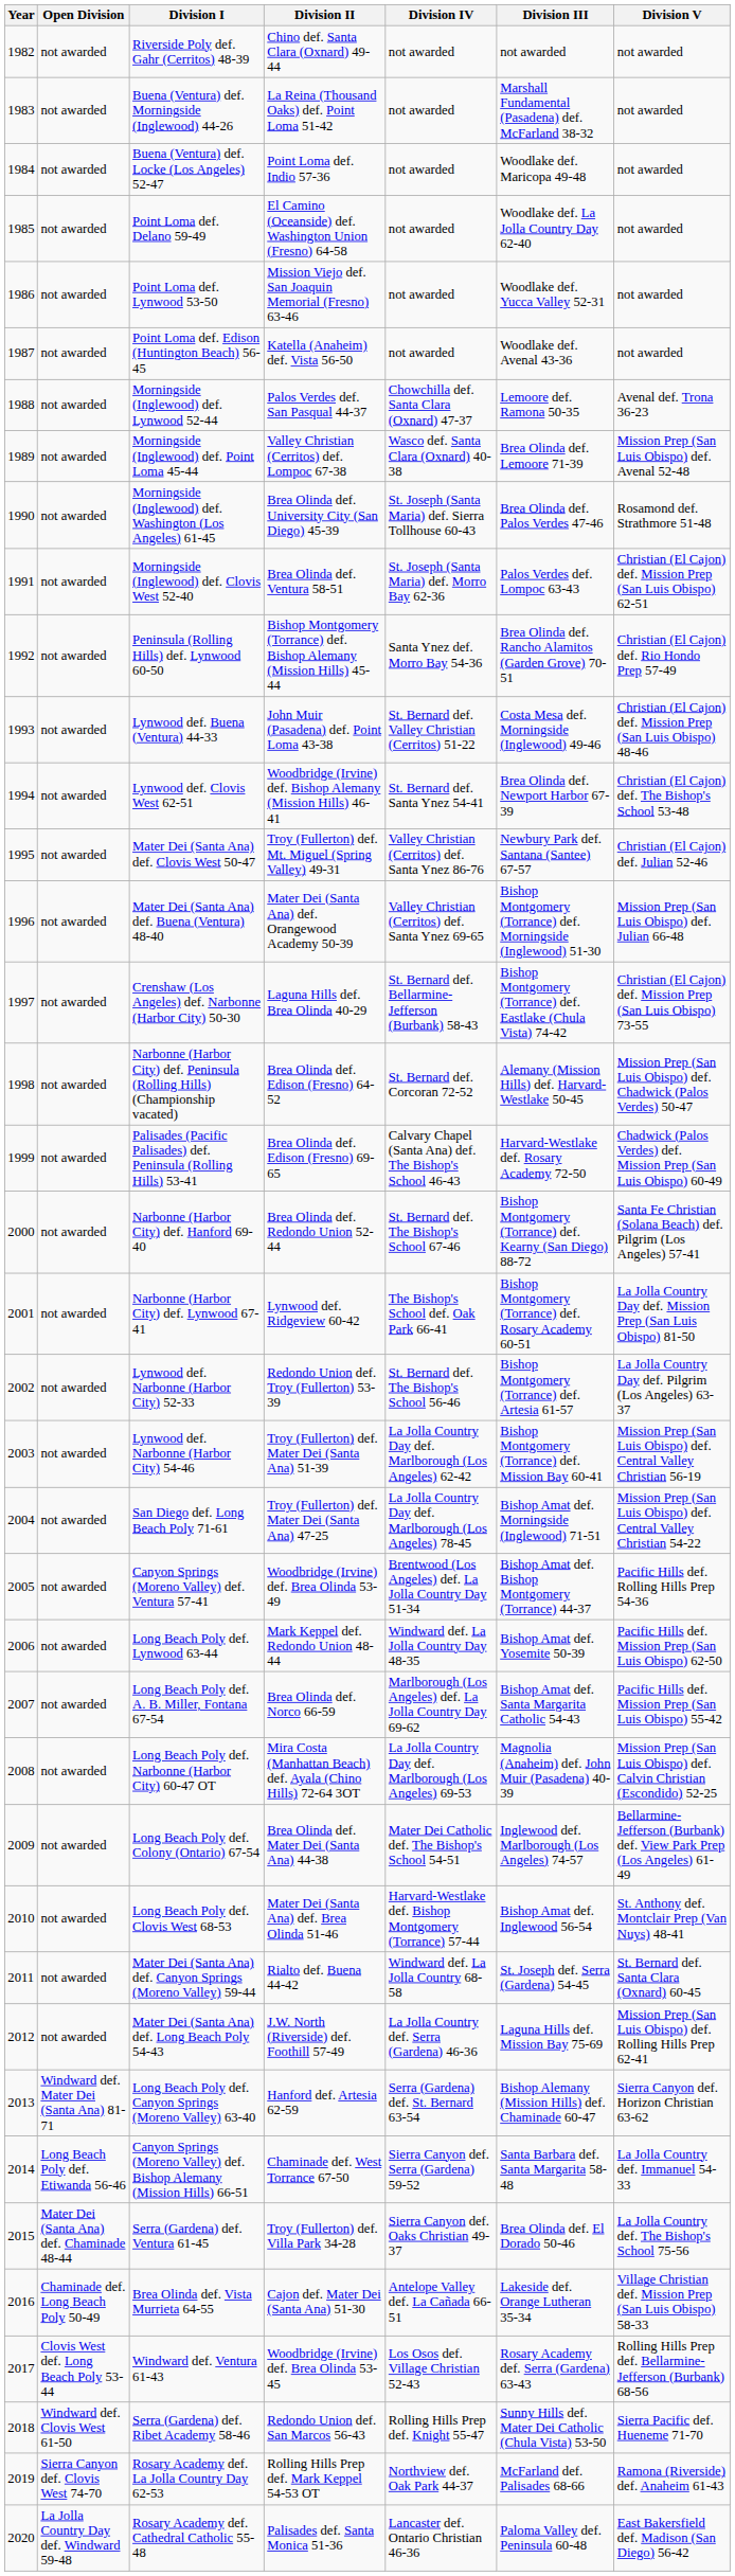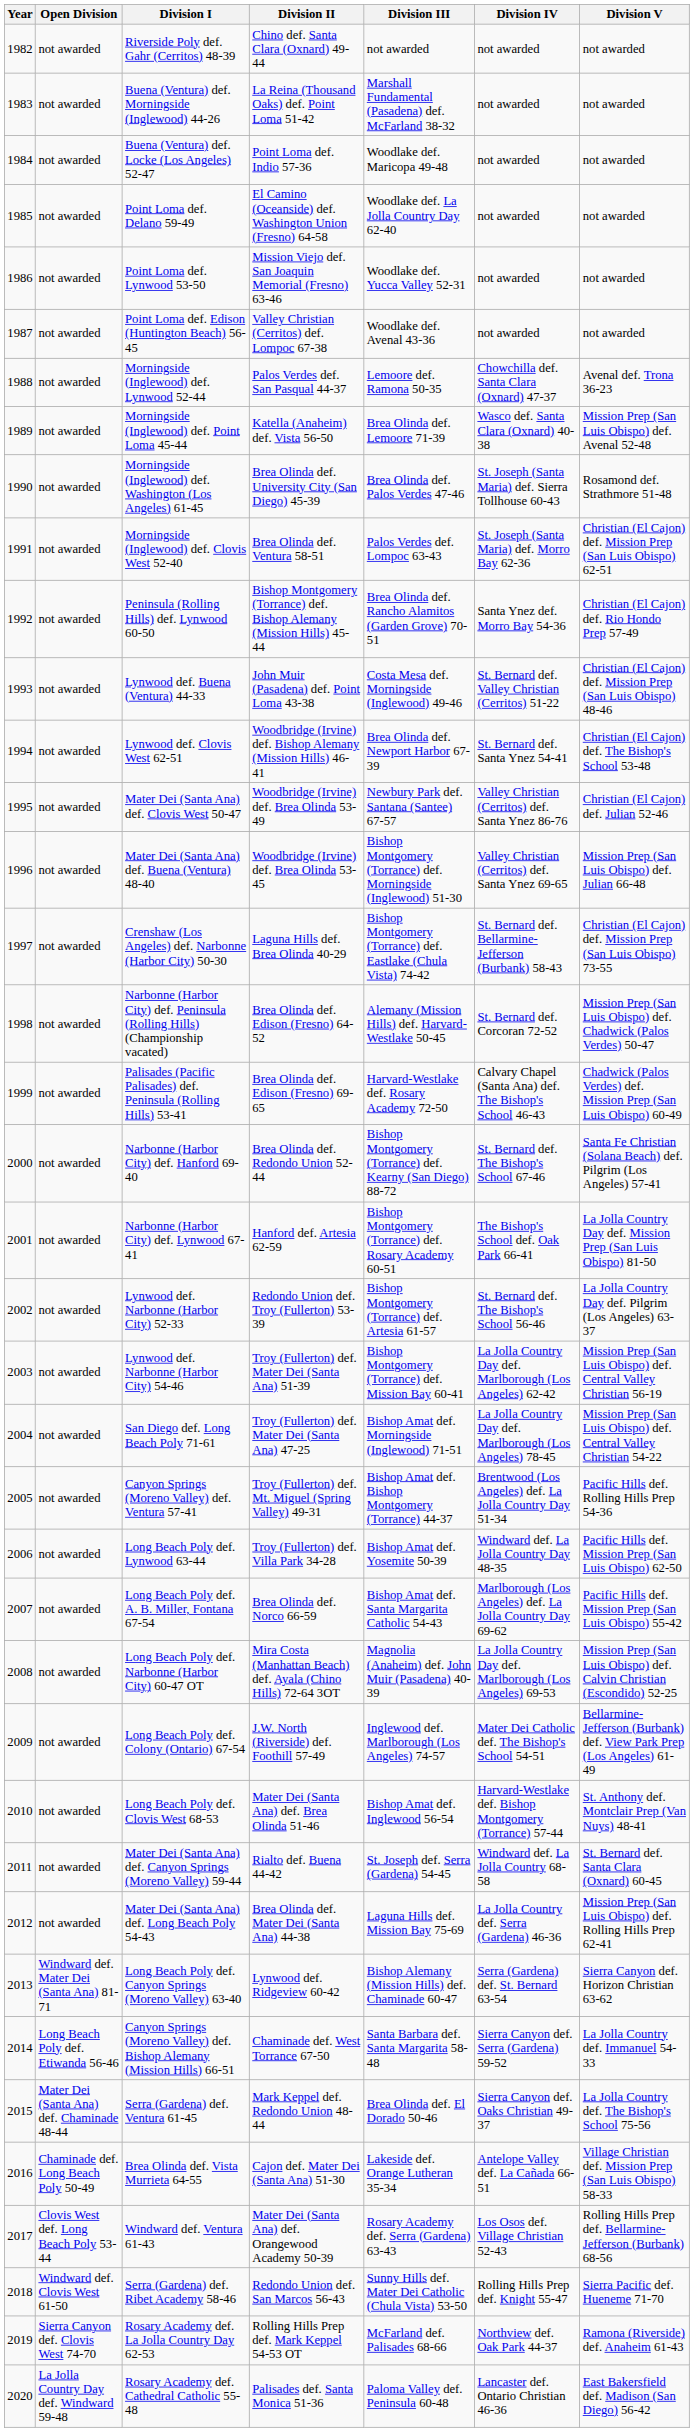columns swapped: Division III <-> Division IV
Point Loma def. Edison (Huntington Beach) 56-45 | Division II: Katella (Anaheim) def. Vista 56-50 -> Valley Christian (Cerritos) def. Lompoc 67-38
Morningside (Inglewood) def. Point Loma 45-44 | Division II: Valley Christian (Cerritos) def. Lompoc 67-38 -> Katella (Anaheim) def. Vista 56-50
Mater Dei (Santa Ana) def. Clovis West 50-47 | Division II: Troy (Fullerton) def. Mt. Miguel (Spring Valley) 49-31 -> Woodbridge (Irvine) def. Brea Olinda 53-49
Mater Dei (Santa Ana) def. Buena (Ventura) 48-40 | Division II: Mater Dei (Santa Ana) def. Orangewood Academy 50-39 -> Woodbridge (Irvine) def. Brea Olinda 53-45
Narbonne (Harbor City) def. Lynwood 67-41 | Division II: Lynwood def. Ridgeview 60-42 -> Hanford def. Artesia 62-59
Canyon Springs (Moreno Valley) def. Ventura 57-41 | Division II: Woodbridge (Irvine) def. Brea Olinda 53-49 -> Troy (Fullerton) def. Mt. Miguel (Spring Valley) 49-31
Long Beach Poly def. Lynwood 63-44 | Division II: Mark Keppel def. Redondo Union 48-44 -> Troy (Fullerton) def. Villa Park 34-28
Long Beach Poly def. Colony (Ontario) 67-54 | Division II: Brea Olinda def. Mater Dei (Santa Ana) 44-38 -> J.W. North (Riverside) def. Foothill 57-49
Mater Dei (Santa Ana) def. Long Beach Poly 54-43 | Division II: J.W. North (Riverside) def. Foothill 57-49 -> Brea Olinda def. Mater Dei (Santa Ana) 44-38
Long Beach Poly def. Canyon Springs (Moreno Valley) 63-40 | Division II: Hanford def. Artesia 62-59 -> Lynwood def. Ridgeview 60-42
Serra (Gardena) def. Ventura 61-45 | Division II: Troy (Fullerton) def. Villa Park 34-28 -> Mark Keppel def. Redondo Union 48-44
Windward def. Ventura 61-43 | Division II: Woodbridge (Irvine) def. Brea Olinda 53-45 -> Mater Dei (Santa Ana) def. Orangewood Academy 50-39
